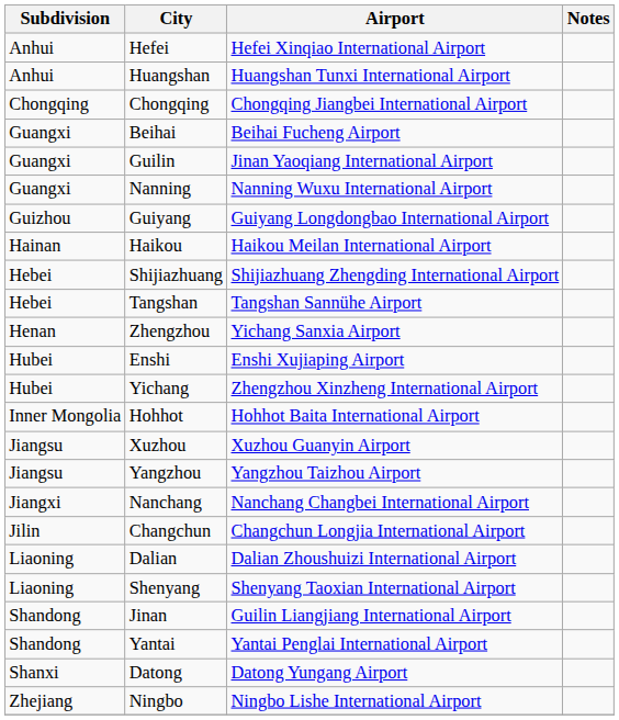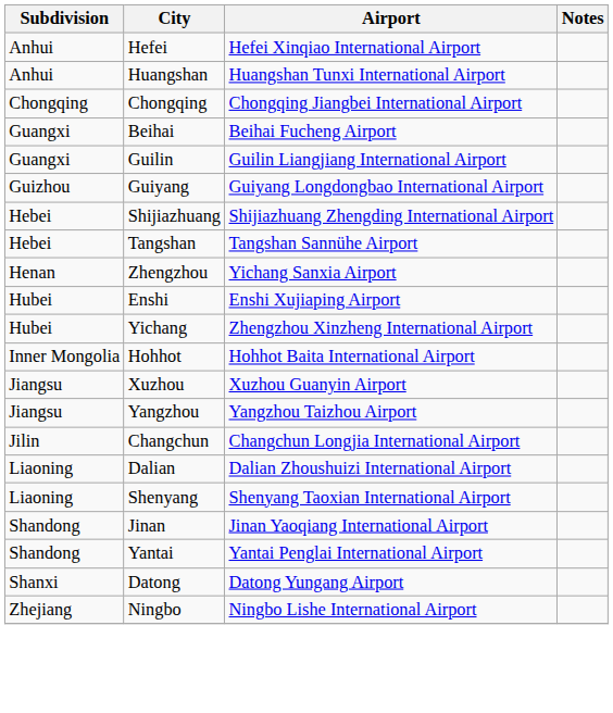Guilin | Airport: Jinan Yaoqiang International Airport -> Guilin Liangjiang International Airport
- row: Guangxi | Nanning | Nanning Wuxu International Airport
- row: Hainan | Haikou | Haikou Meilan International Airport
- row: Jiangxi | Nanchang | Nanchang Changbei International Airport
Jinan | Airport: Guilin Liangjiang International Airport -> Jinan Yaoqiang International Airport
